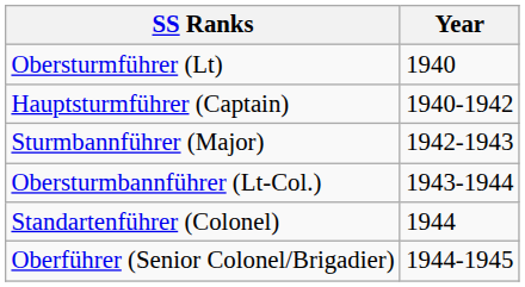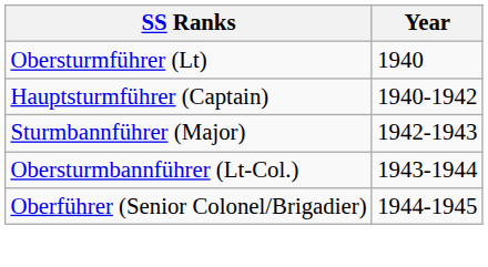- row: Standartenführer (Colonel) | 1944
